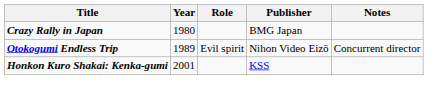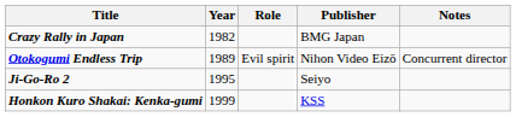Crazy Rally in Japan | Year: 1980 -> 1982
+ row: Ji-Go-Ro 2 | 1995 | Seiyo
Honkon Kuro Shakai: Kenka-gumi | Year: 2001 -> 1999
